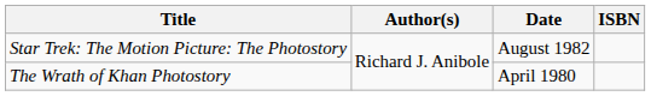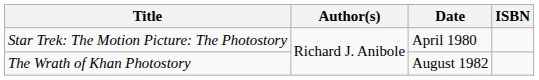Star Trek: The Motion Picture: The Photostory | Date: August 1982 -> April 1980
The Wrath of Khan Photostory | Date: April 1980 -> August 1982
